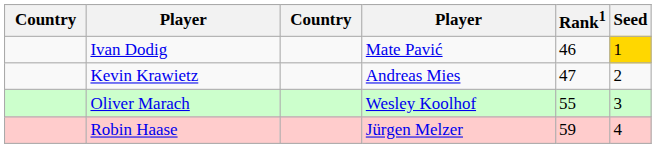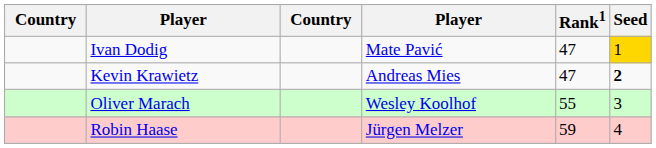Ivan Dodig | Rank1: 46 -> 47
Kevin Krawietz | Seed: normal -> bold
